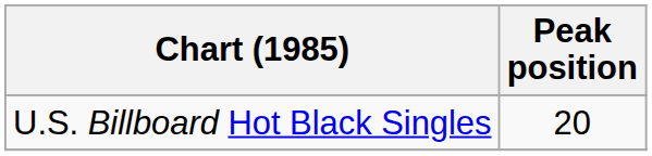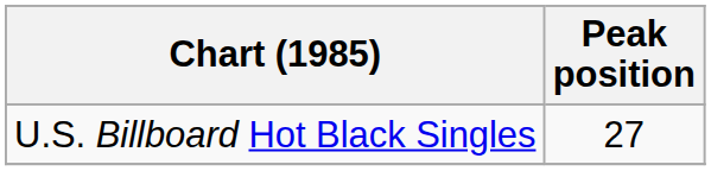U.S. Billboard Hot Black Singles | Peak position: 20 -> 27
